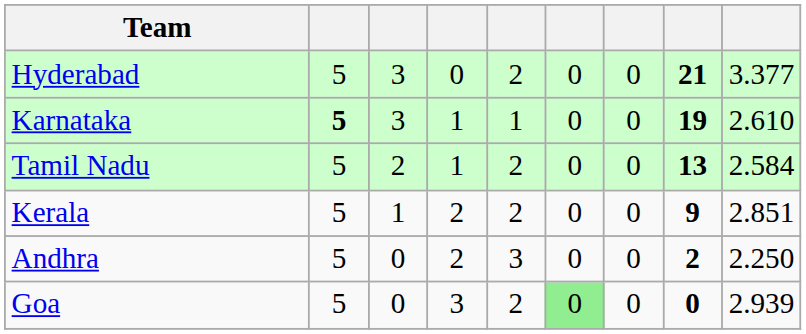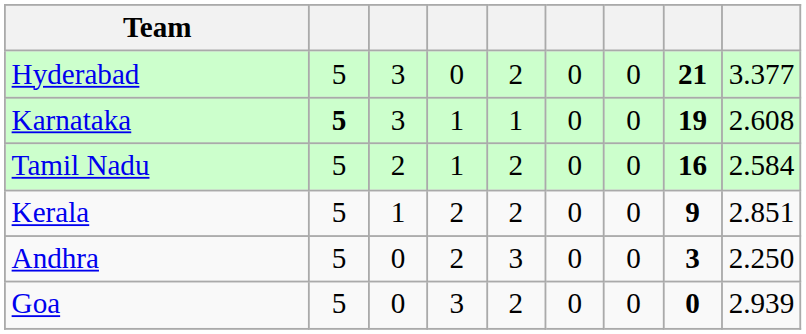Karnataka | column 9: 2.610 -> 2.608
Tamil Nadu | column 8: 13 -> 16
Andhra | column 8: 2 -> 3
Goa | column 6: lightgreen background -> no background
